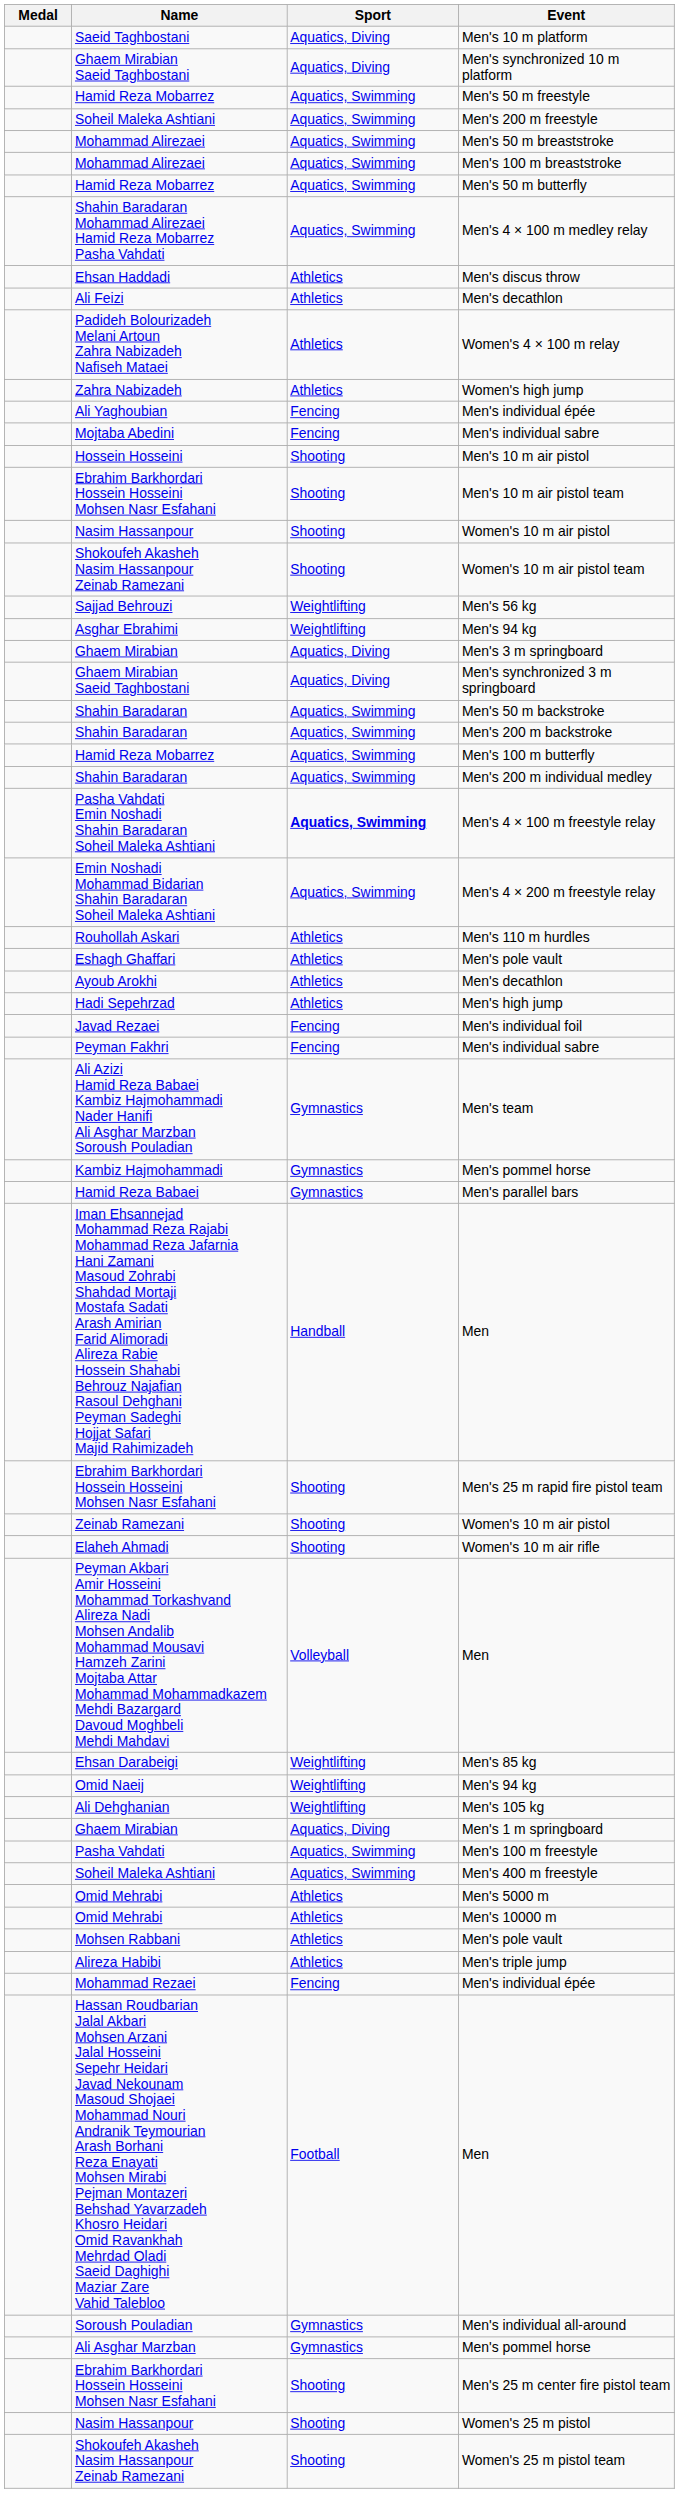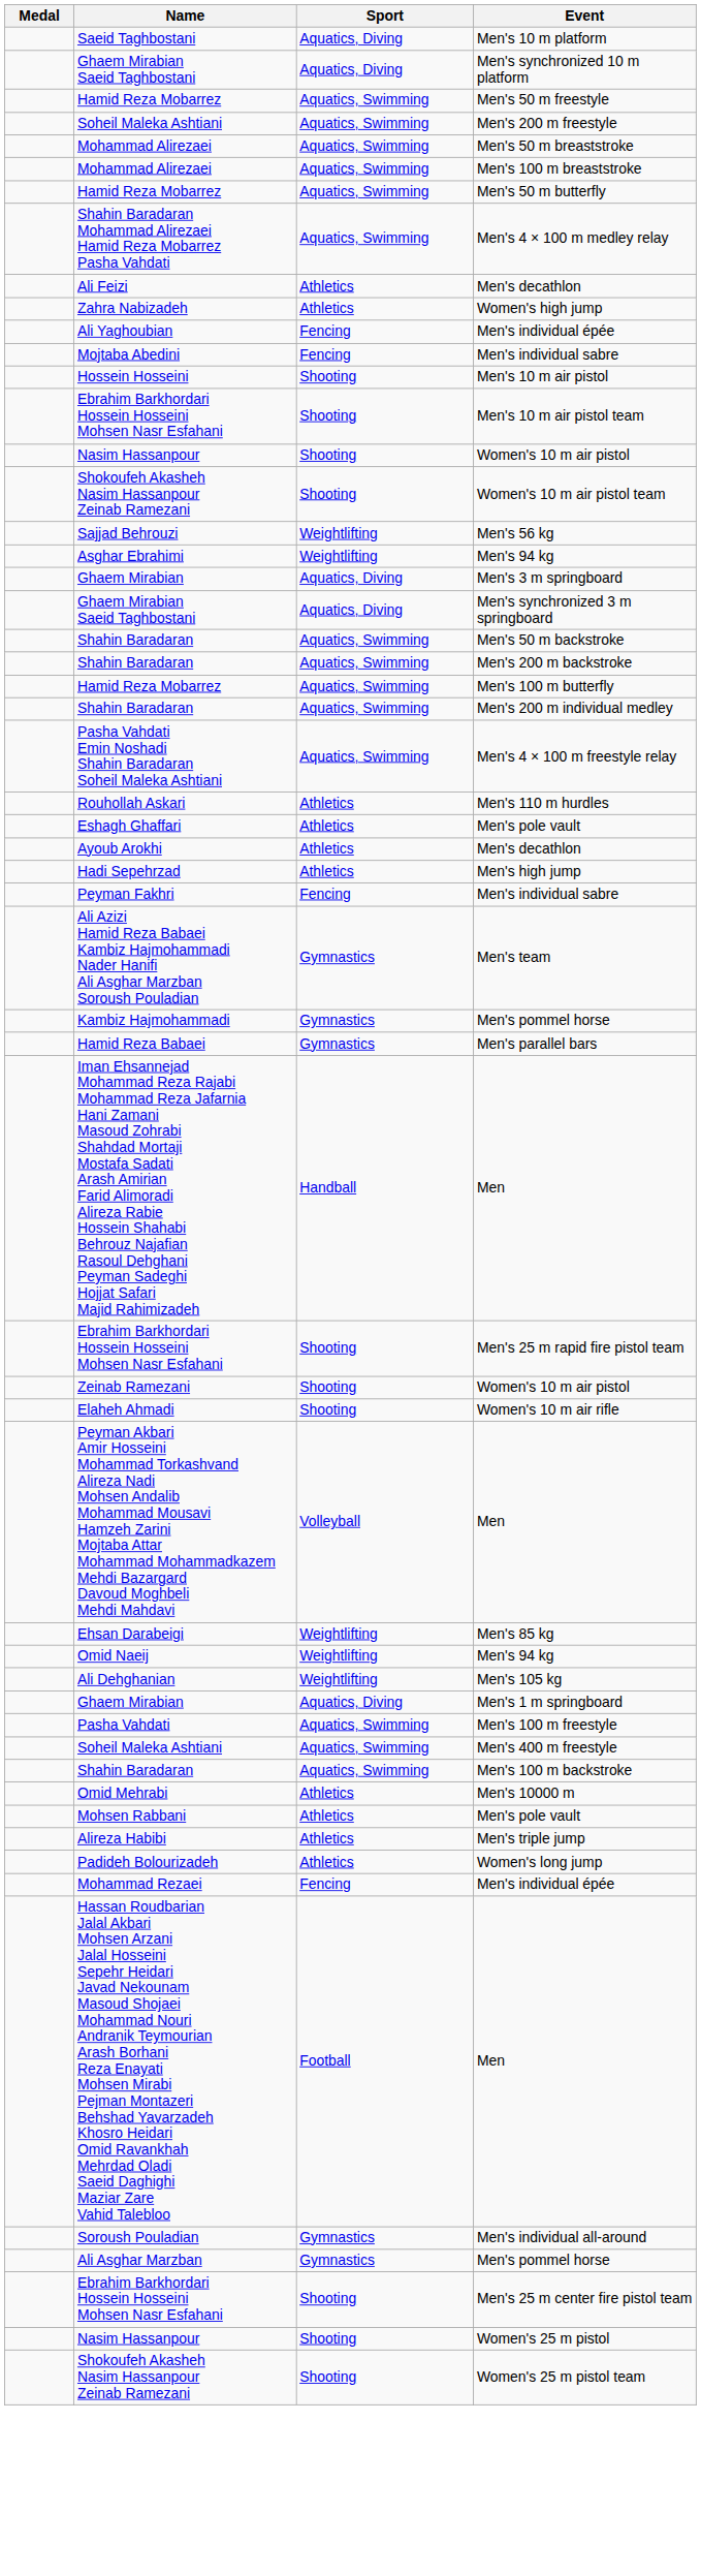- row: Ehsan Haddadi | Athletics | Men's discus throw
- row: Padideh Bolourizadeh Melani Artoun Zahra Nabizadeh Nafiseh Mataei | Athletics | Women's 4 × 100 m relay
Men's 4 × 100 m freestyle relay | Sport: bold -> normal
- row: Emin Noshadi Mohammad Bidarian Shahin Baradaran Soheil Maleka Ashtiani | Aquatics, Swimming | Men's 4 × 200 m freestyle relay
- row: Javad Rezaei | Fencing | Men's individual foil
+ row: Shahin Baradaran | Aquatics, Swimming | Men's 100 m backstroke
- row: Omid Mehrabi | Athletics | Men's 5000 m
+ row: Padideh Bolourizadeh | Athletics | Women's long jump
